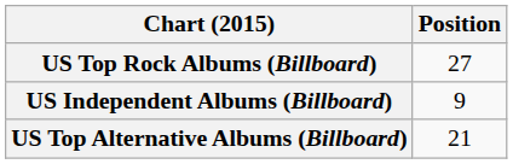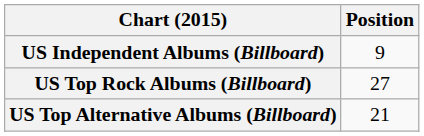rows swapped: US Independent Albums (Billboard) <-> US Top Rock Albums (Billboard)
